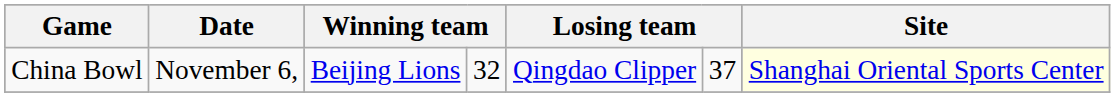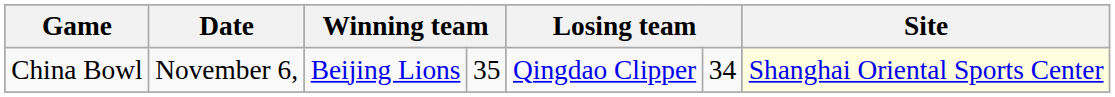China Bowl | column 4: 32 -> 35
China Bowl | column 6: 37 -> 34
